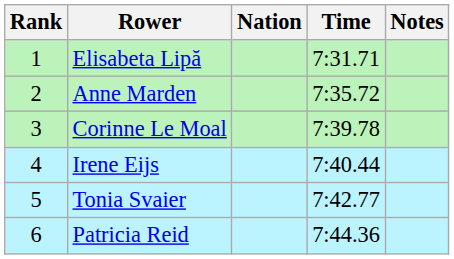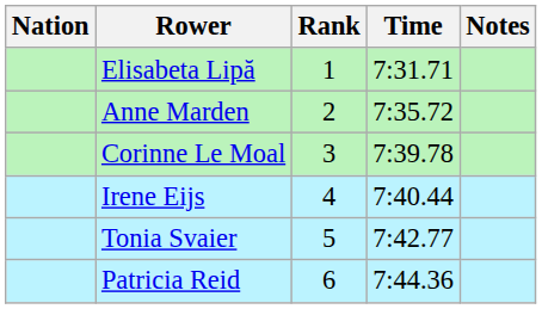columns swapped: Rank <-> Nation
